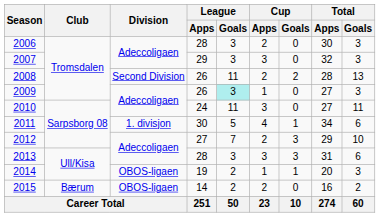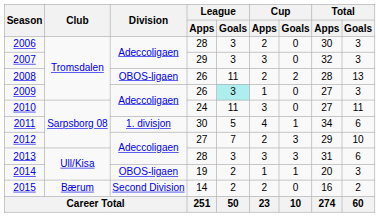2008 | Division: Second Division -> OBOS-ligaen
2015 | Division: OBOS-ligaen -> Second Division
